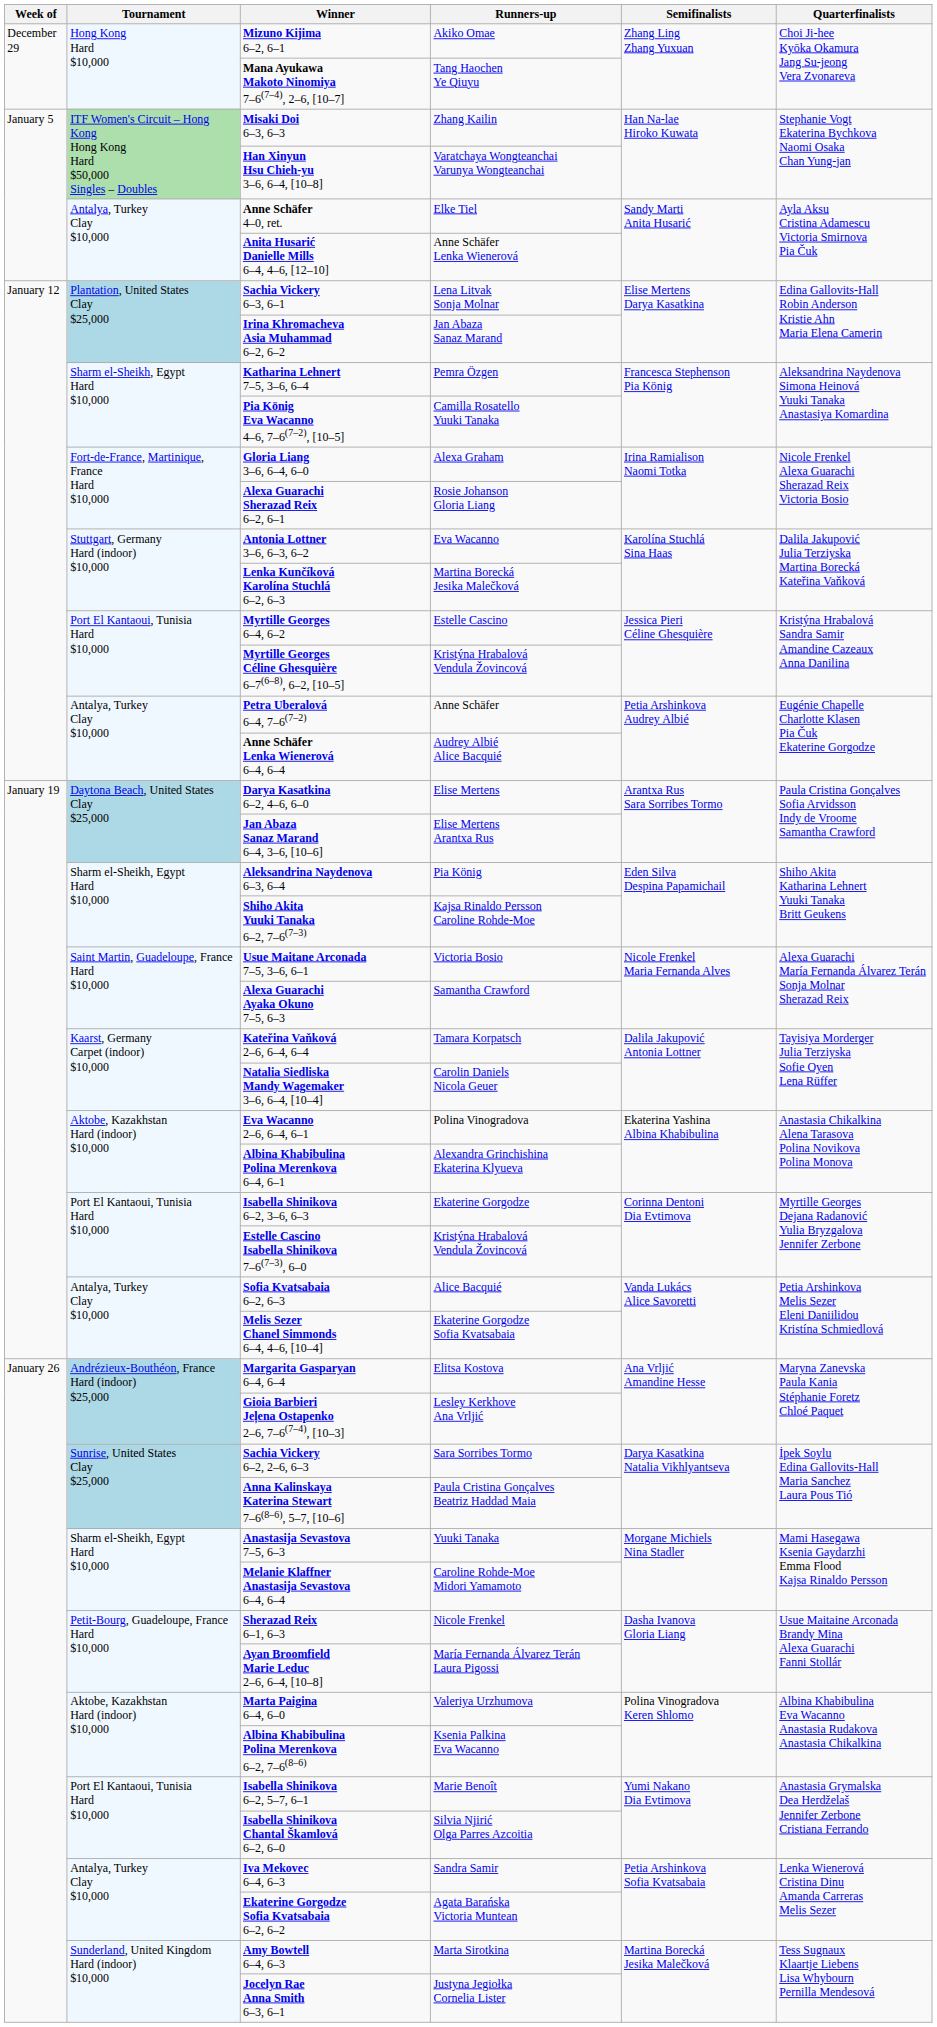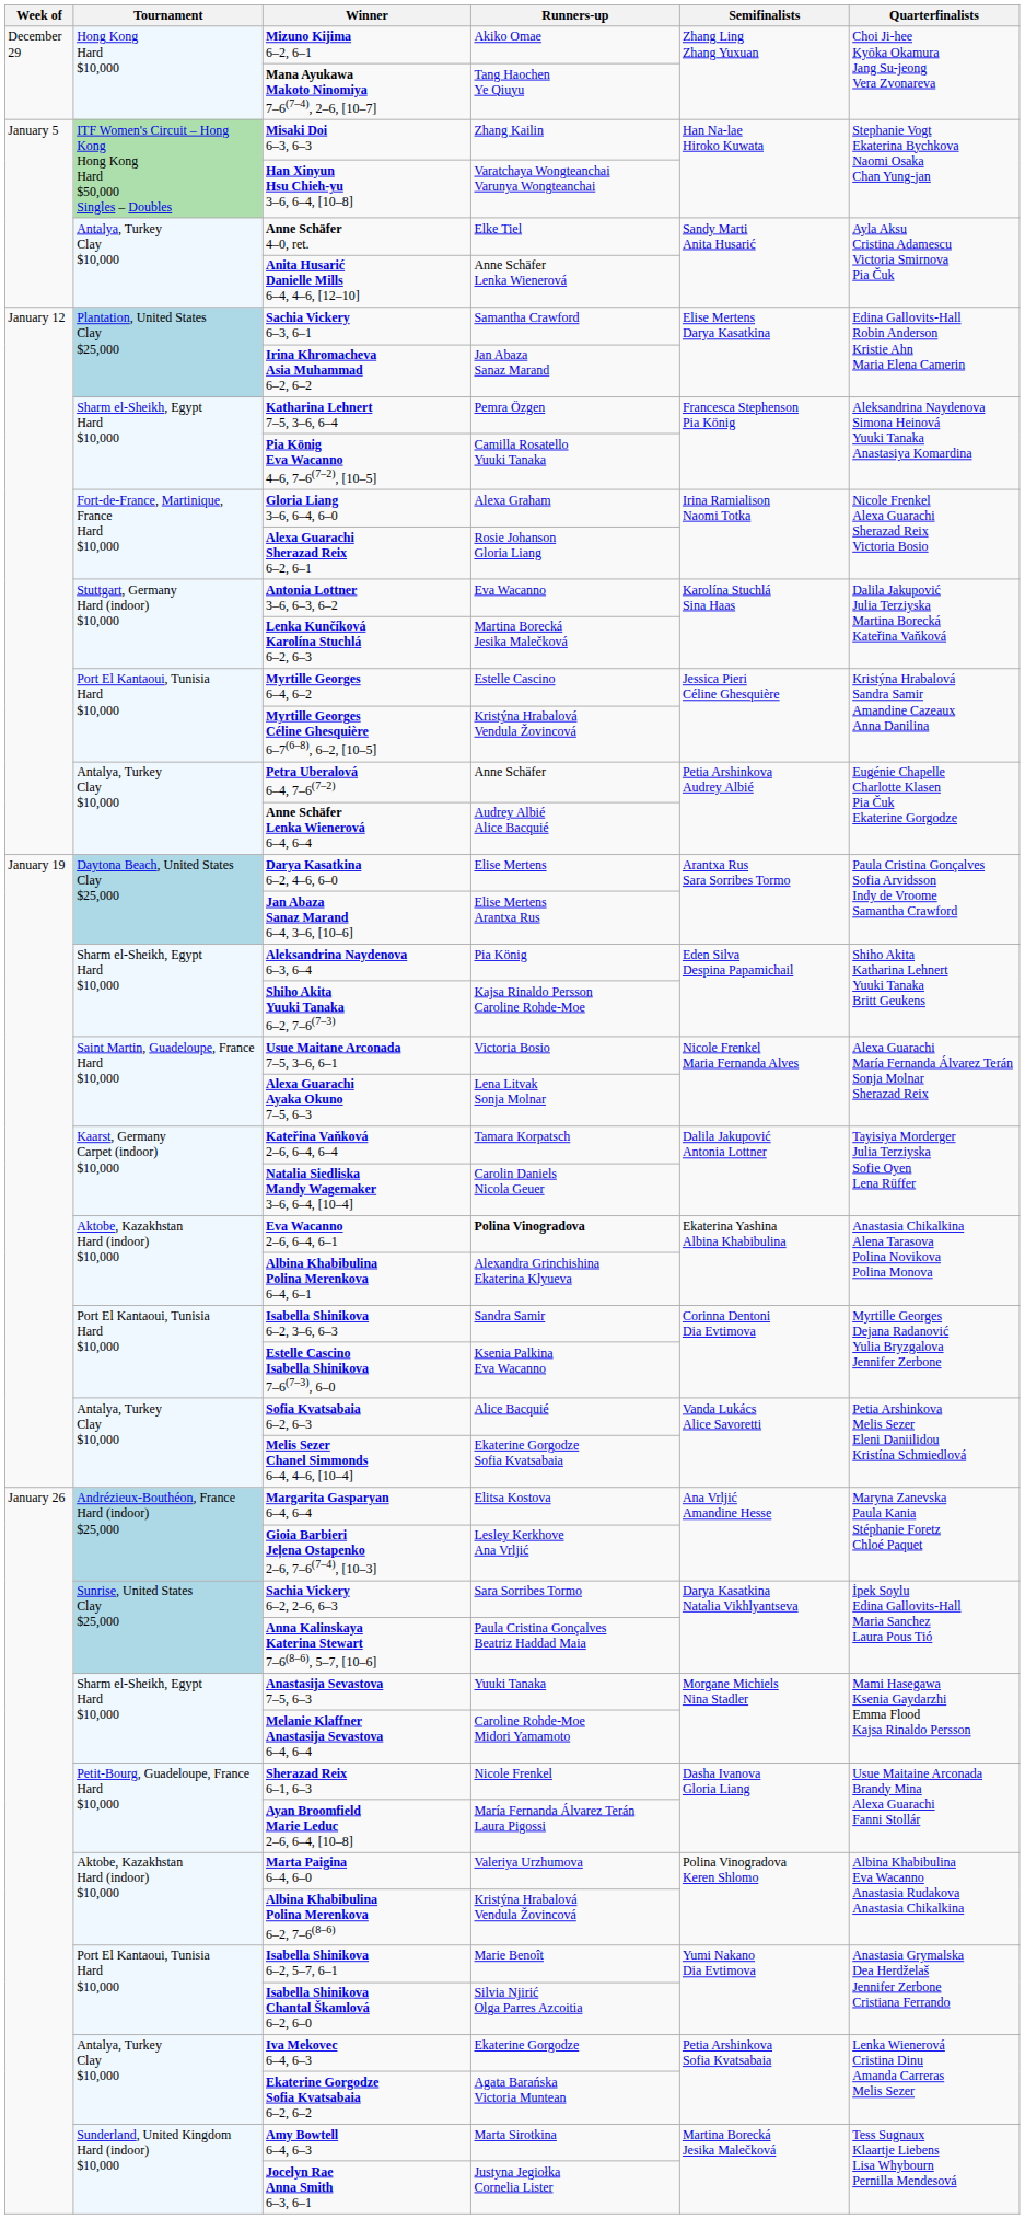Sachia Vickery 6–3, 6–1 | Runners-up: Lena Litvak Sonja Molnar -> Samantha Crawford
Alexa Guarachi Ayaka Okuno 7–5, 6–3 | Runners-up: Samantha Crawford -> Lena Litvak Sonja Molnar
Eva Wacanno 2–6, 6–4, 6–1 | Runners-up: normal -> bold
Isabella Shinikova 6–2, 3–6, 6–3 | Runners-up: Ekaterine Gorgodze -> Sandra Samir
Estelle Cascino Isabella Shinikova 7–6(7–3), 6–0 | Runners-up: Kristýna Hrabalová Vendula Žovincová -> Ksenia Palkina Eva Wacanno
Albina Khabibulina Polina Merenkova 6–2, 7–6(8–6) | Runners-up: Ksenia Palkina Eva Wacanno -> Kristýna Hrabalová Vendula Žovincová
Iva Mekovec 6–4, 6–3 | Runners-up: Sandra Samir -> Ekaterine Gorgodze
